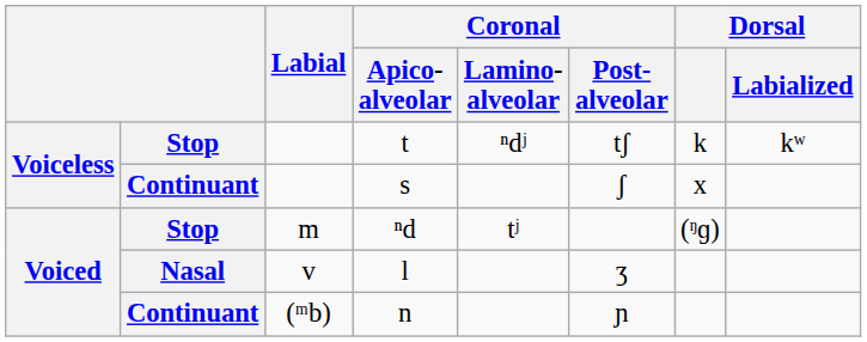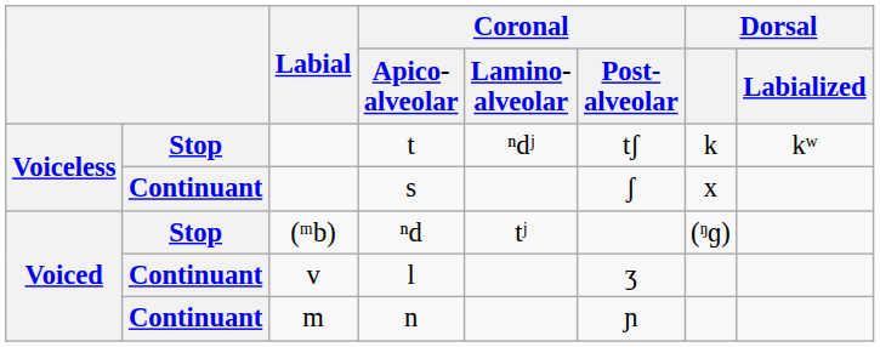ⁿd | Labial: m -> (ᵐb)
l | column 2: Nasal -> Continuant
n | Labial: (ᵐb) -> m
